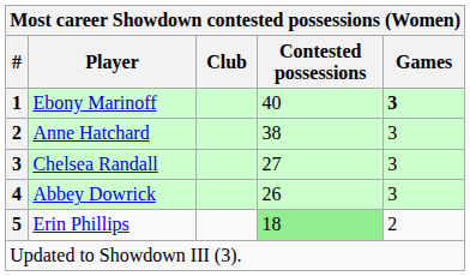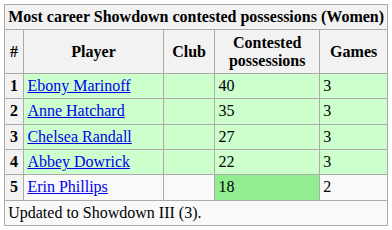Ebony Marinoff | Games: bold -> normal
Anne Hatchard | Contested possessions: 38 -> 35
Abbey Dowrick | Contested possessions: 26 -> 22
